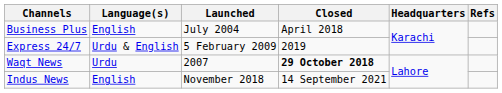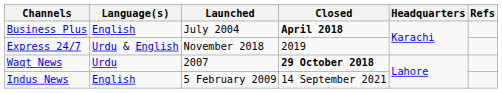Business Plus | Closed: normal -> bold
Express 24/7 | Launched: 5 February 2009 -> November 2018
Indus News | Launched: November 2018 -> 5 February 2009
